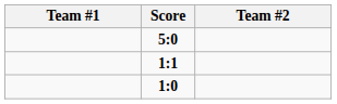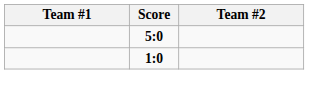- row: 1:1
